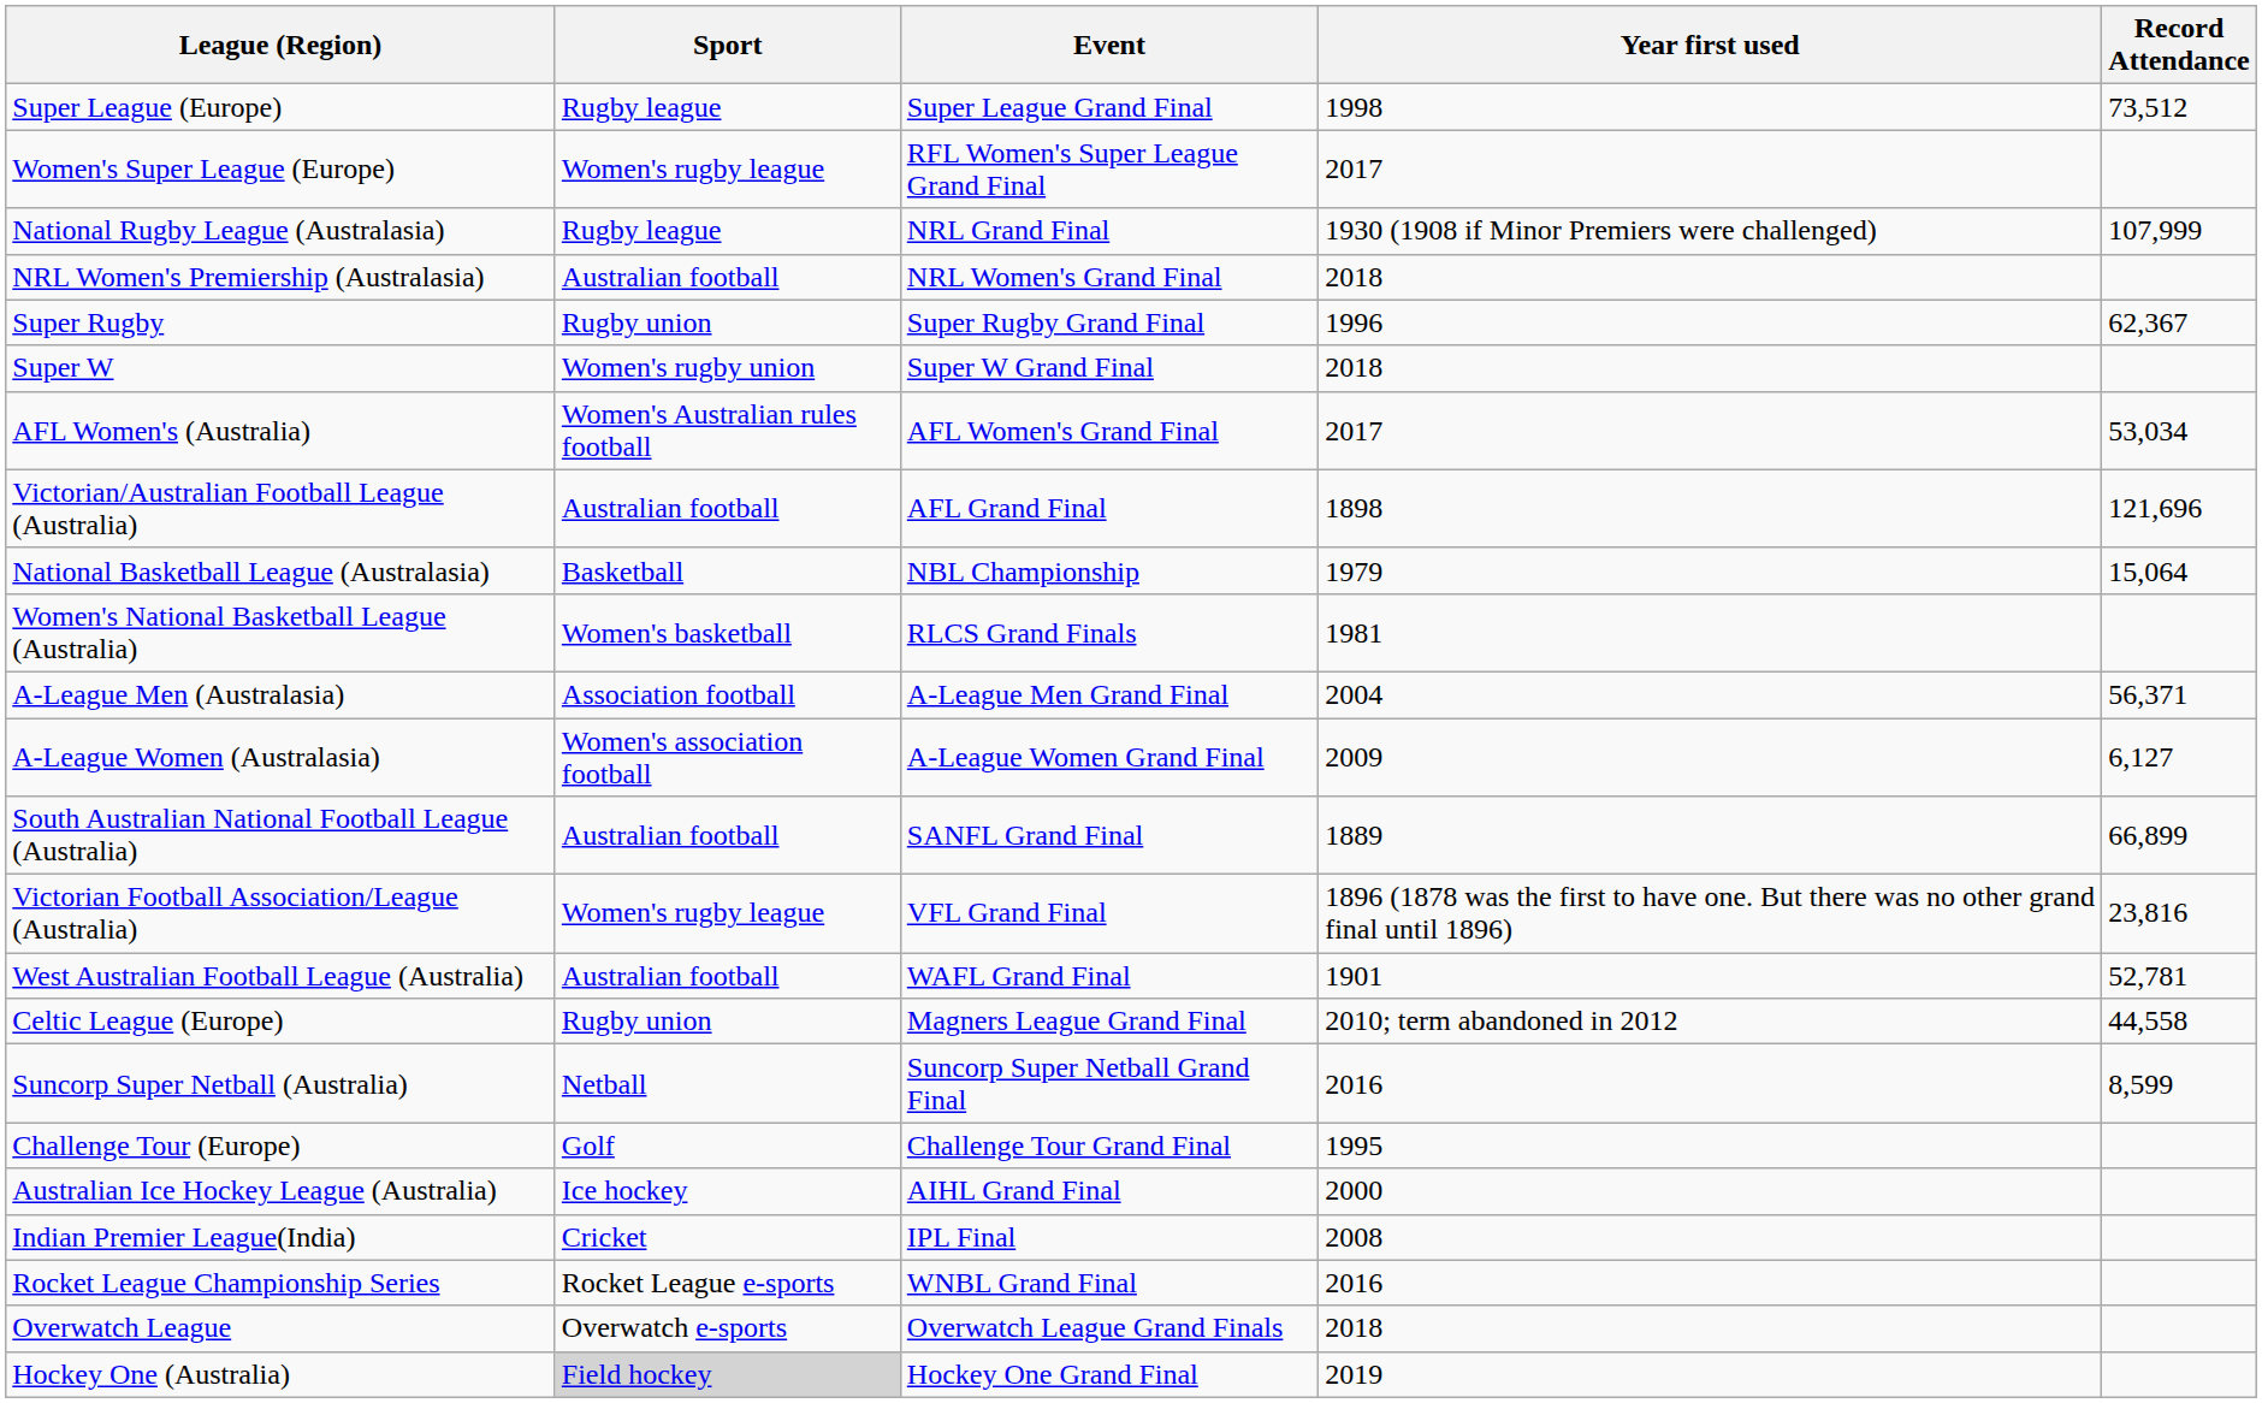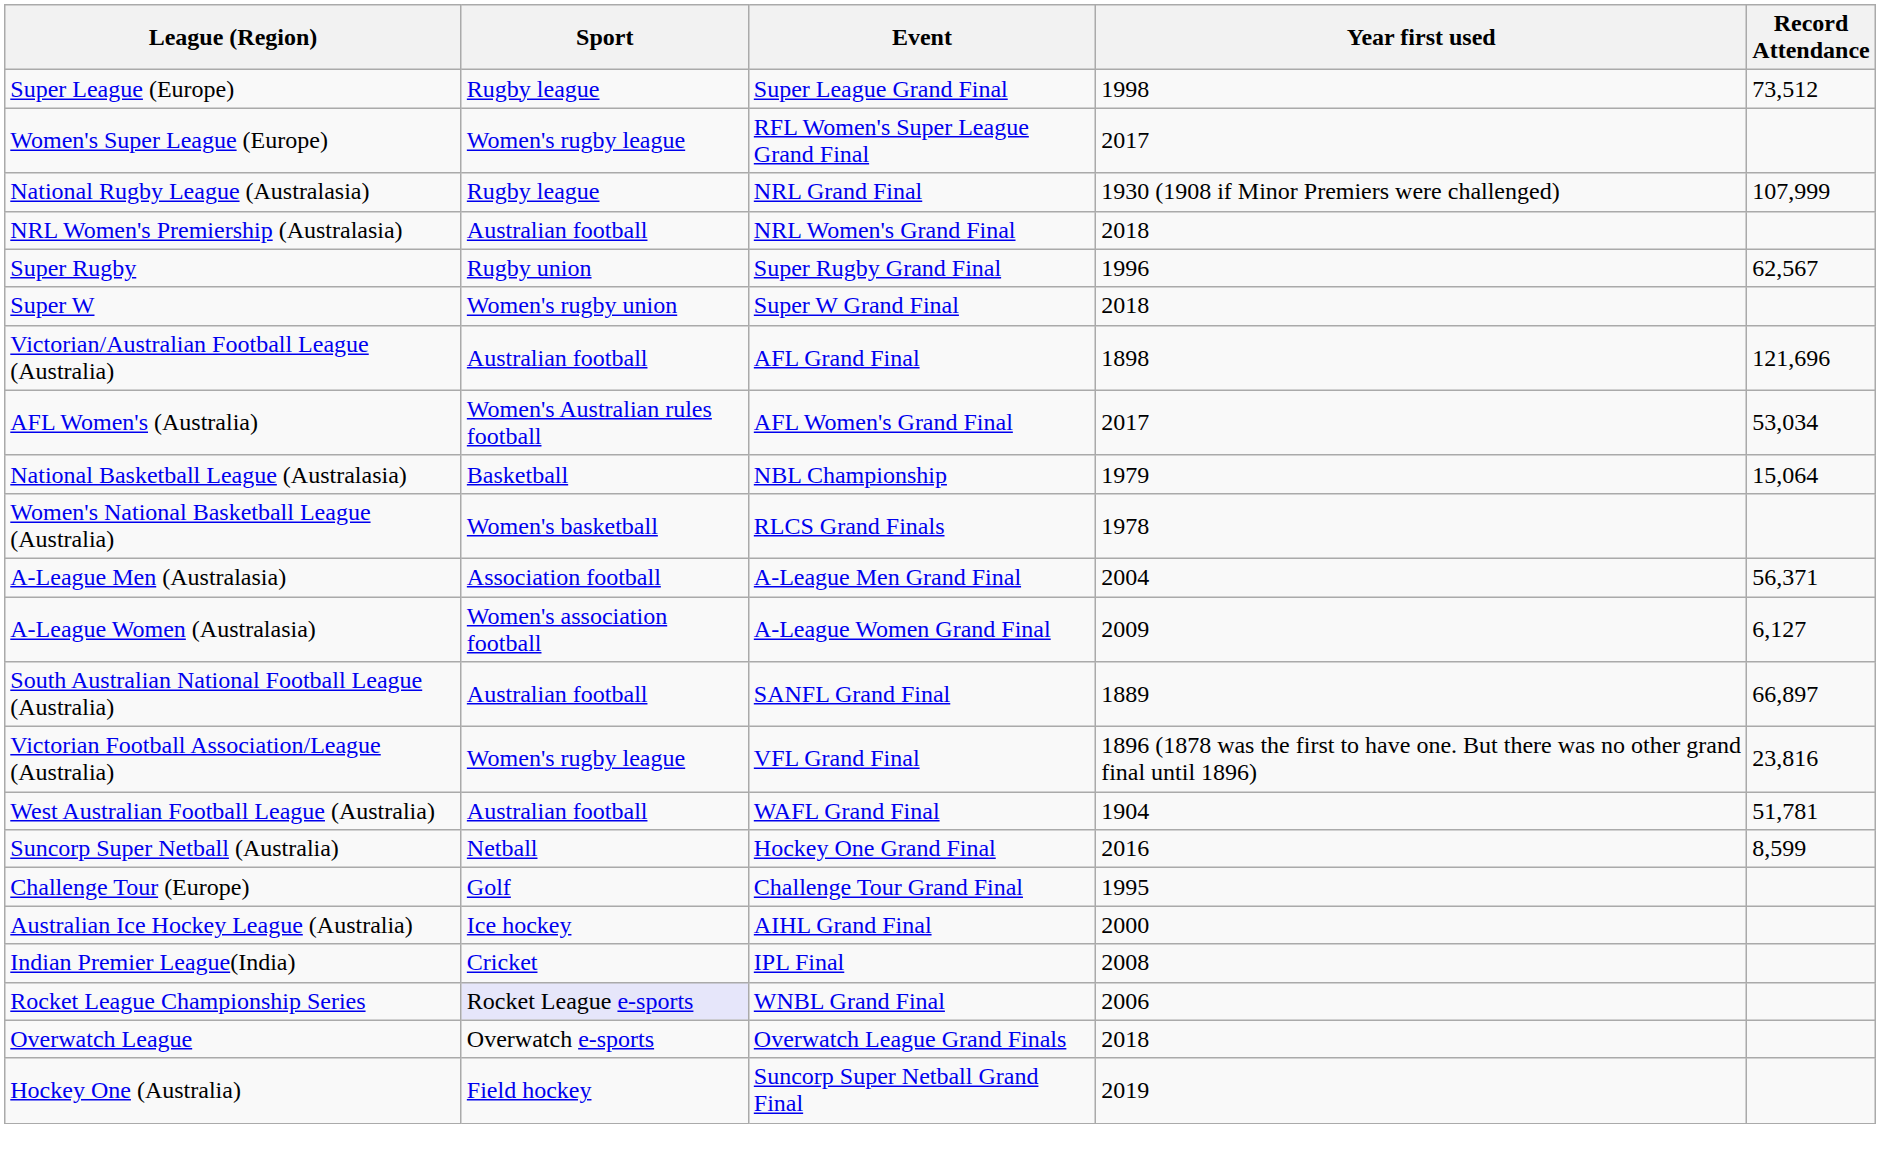Super Rugby | Record Attendance: 62,367 -> 62,567
rows swapped: Victorian/Australian Football League (Australia) <-> AFL Women's (Australia)
Women's National Basketball League (Australia) | Year first used: 1981 -> 1978
South Australian National Football League (Australia) | Record Attendance: 66,899 -> 66,897
West Australian Football League (Australia) | Year first used: 1901 -> 1904
West Australian Football League (Australia) | Record Attendance: 52,781 -> 51,781
- row: Celtic League (Europe) | Rugby union | Magners League Grand Final | 2010; term abandoned in 2012 | 44,558
Suncorp Super Netball (Australia) | Event: Suncorp Super Netball Grand Final -> Hockey One Grand Final
Rocket League Championship Series | Sport: no background -> lavender background
Rocket League Championship Series | Year first used: 2016 -> 2006
Hockey One (Australia) | Sport: lightgrey background -> no background
Hockey One (Australia) | Event: Hockey One Grand Final -> Suncorp Super Netball Grand Final
